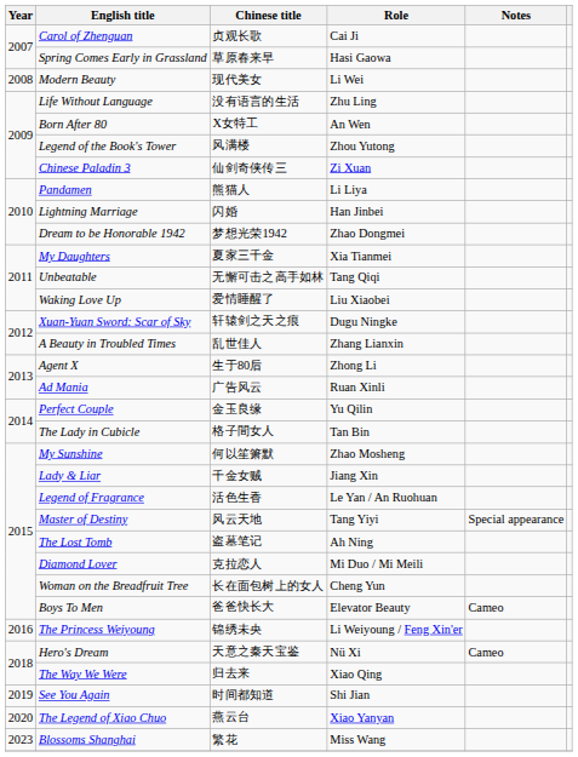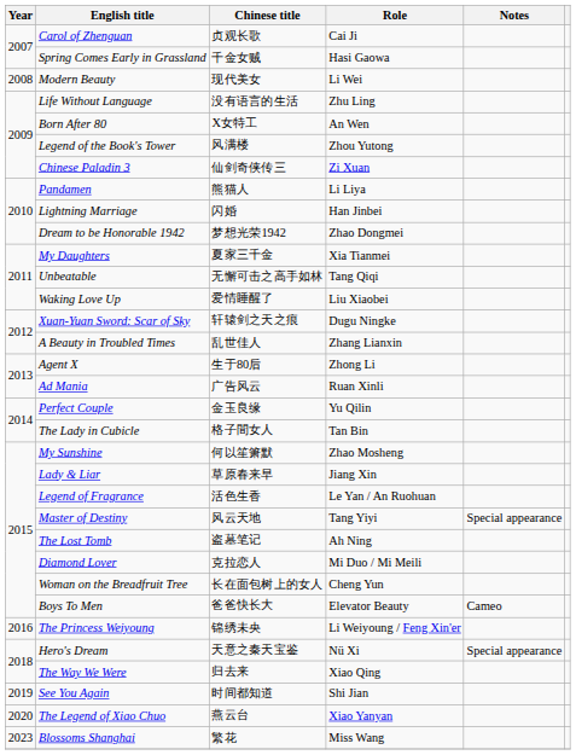Spring Comes Early in Grassland | Chinese title: 草原春来早 -> 千金女贼
Lady & Liar | Chinese title: 千金女贼 -> 草原春来早
Hero's Dream | Notes: Cameo -> Special appearance
